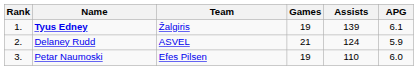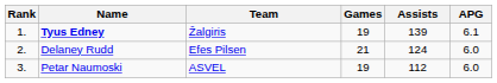Delaney Rudd | Team: ASVEL -> Efes Pilsen
Delaney Rudd | APG: 5.9 -> 6.0
Petar Naumoski | Team: Efes Pilsen -> ASVEL
Petar Naumoski | Assists: 110 -> 112
